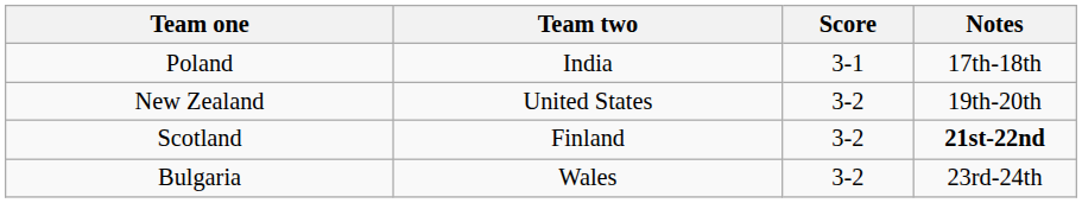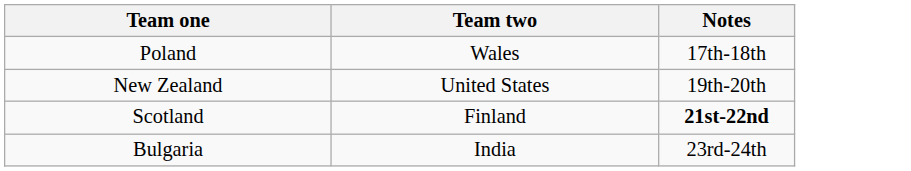- column: Score | 3-1 | 3-2 | 3-2 | 3-2
Poland | Team two: India -> Wales
Bulgaria | Team two: Wales -> India
